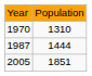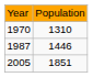1987 | column 2: 1444 -> 1446
